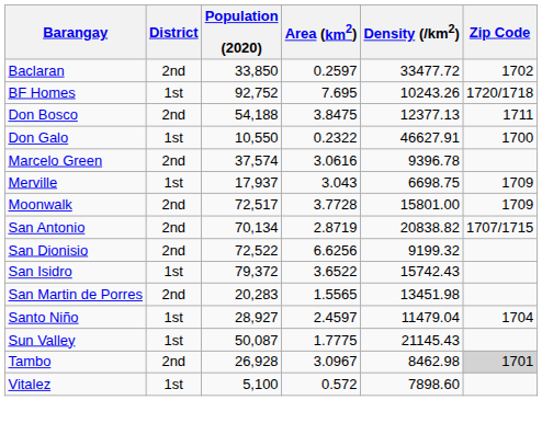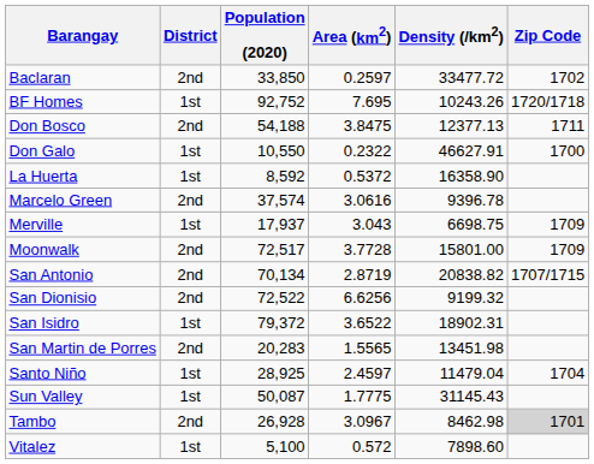+ row: La Huerta | 1st | 8,592 | 0.5372 | 16358.90
San Isidro | Density (/km2): 15742.43 -> 18902.31
Santo Niño | Population (2020): 28,927 -> 28,925
Sun Valley | Density (/km2): 21145.43 -> 31145.43
